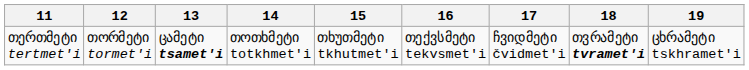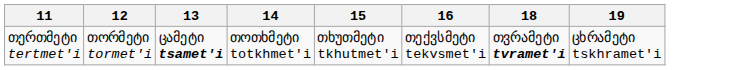- column: 17 | ჩვიდმეტი čvidmet'i
